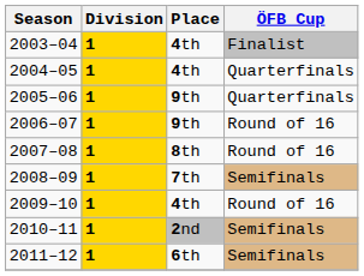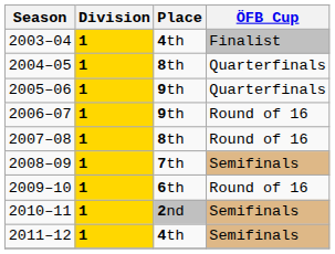2004–05 | Place: 4th -> 8th
2009–10 | Place: 4th -> 6th
2011–12 | Place: 6th -> 4th
